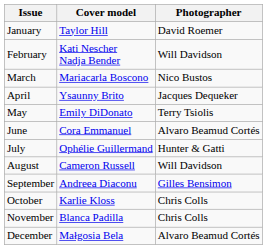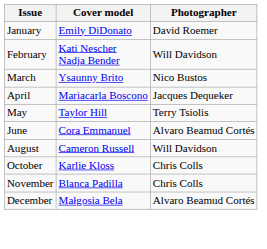January | Cover model: Taylor Hill -> Emily DiDonato
March | Cover model: Mariacarla Boscono -> Ysaunny Brito
April | Cover model: Ysaunny Brito -> Mariacarla Boscono
May | Cover model: Emily DiDonato -> Taylor Hill
- row: July | Ophélie Guillermand | Hunter & Gatti
- row: September | Andreea Diaconu | Gilles Bensimon
